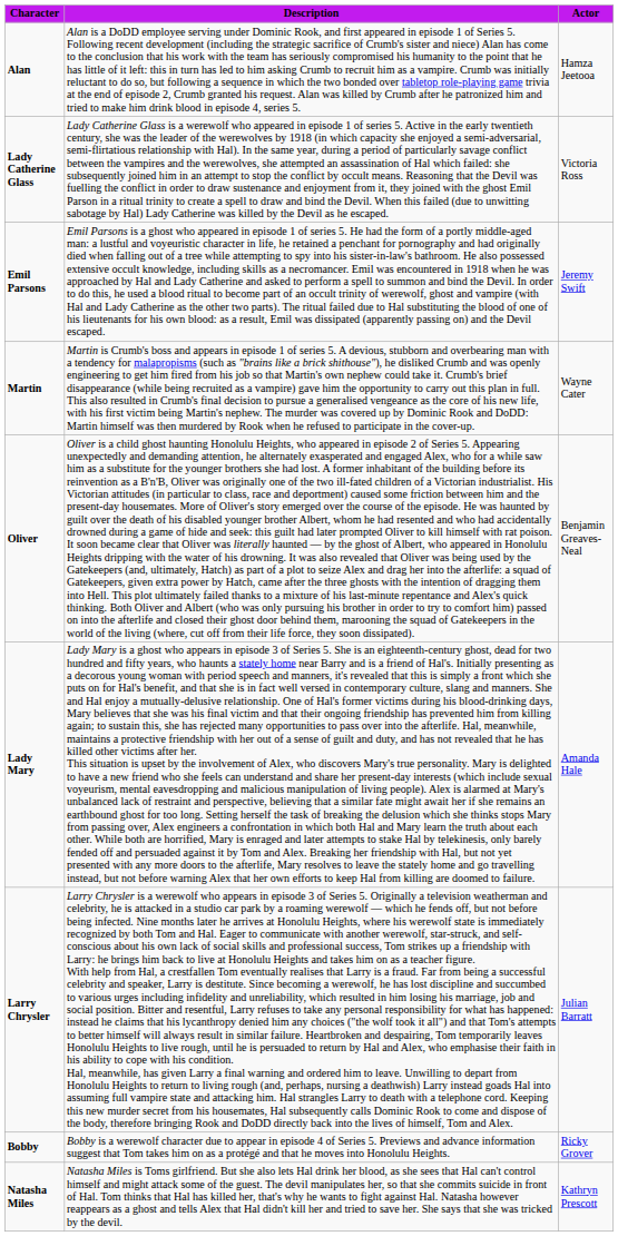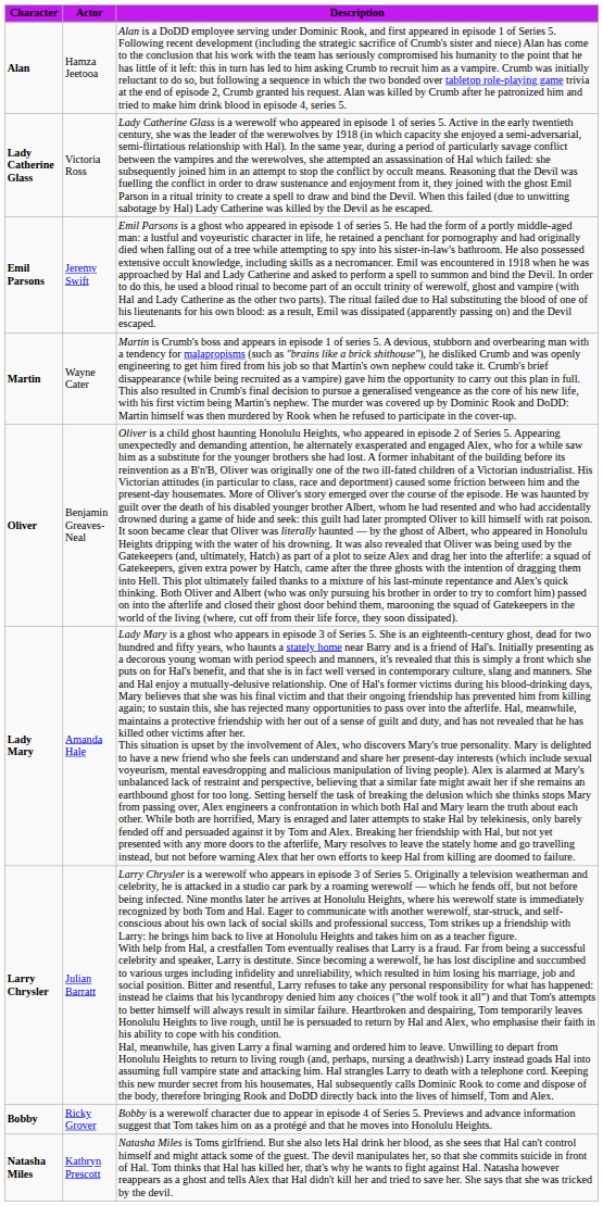columns swapped: Actor <-> Description
